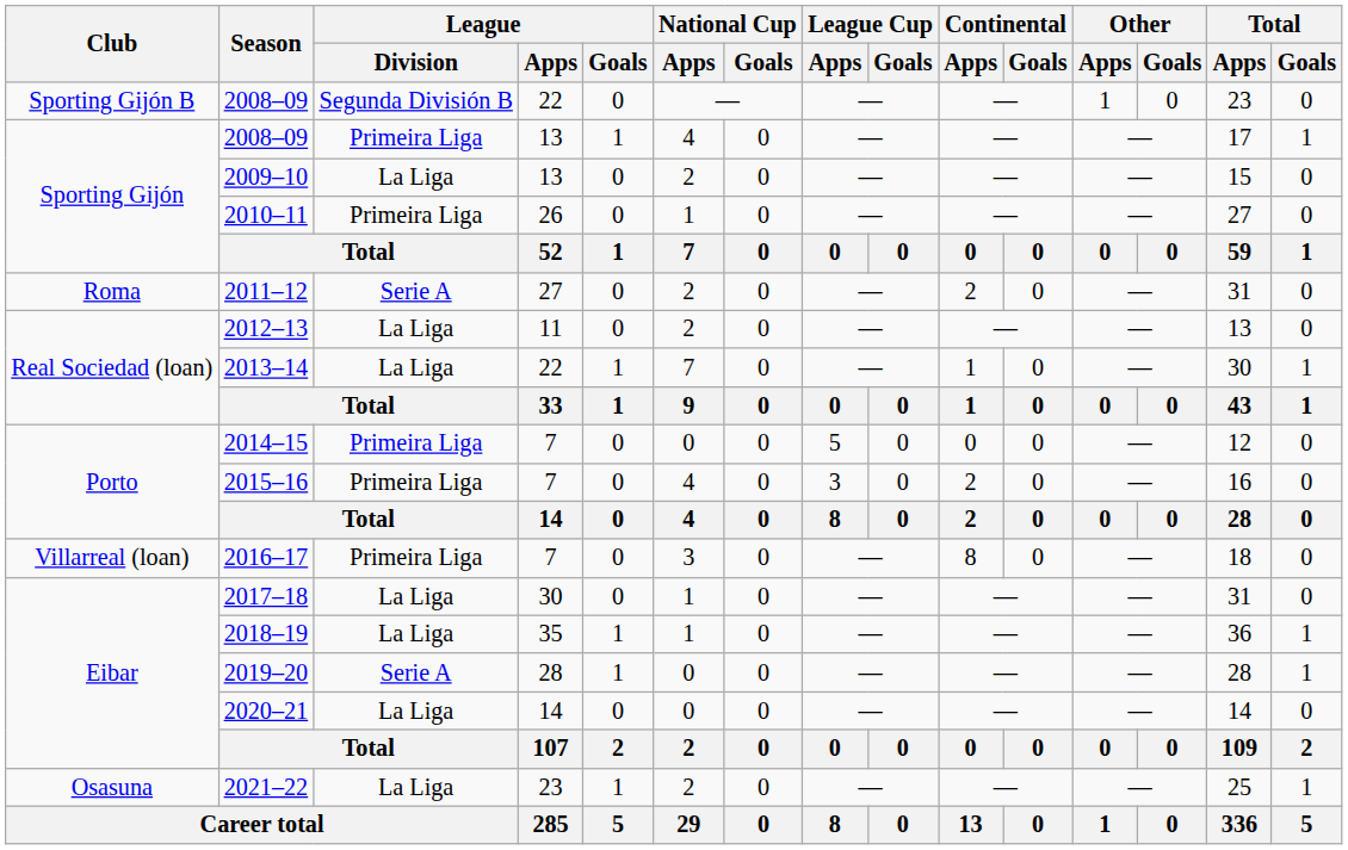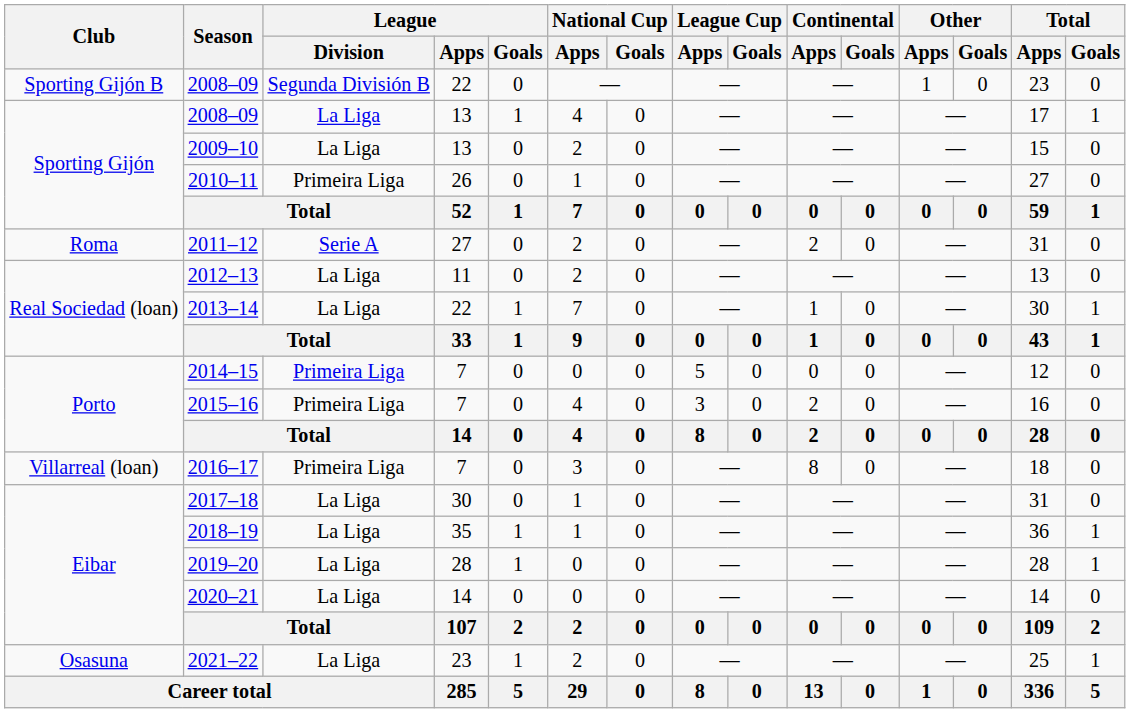2008–09 / 13 | League / Division: Primeira Liga -> La Liga
2019–20 | League / Division: Serie A -> La Liga
